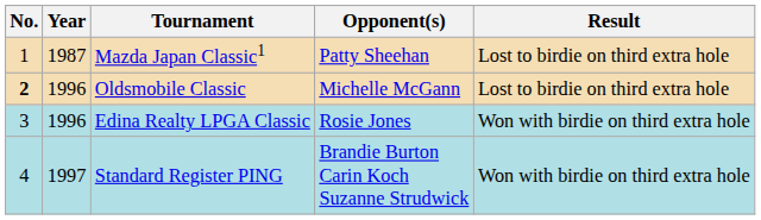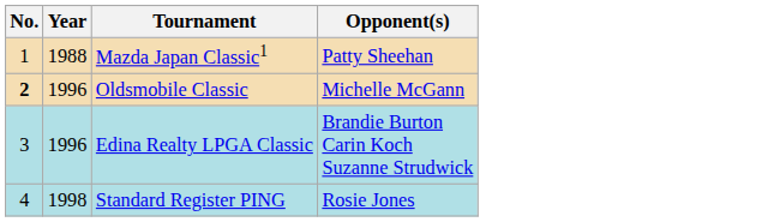- column: Result | Lost to birdie on third extra hole | Lost to birdie on third extra hole | Won with birdie on third extra hole | Won with birdie on third extra hole
Mazda Japan Classic1 | Year: 1987 -> 1988
Edina Realty LPGA Classic | Opponent(s): Rosie Jones -> Brandie Burton Carin Koch Suzanne Strudwick
Standard Register PING | Year: 1997 -> 1998
Standard Register PING | Opponent(s): Brandie Burton Carin Koch Suzanne Strudwick -> Rosie Jones
